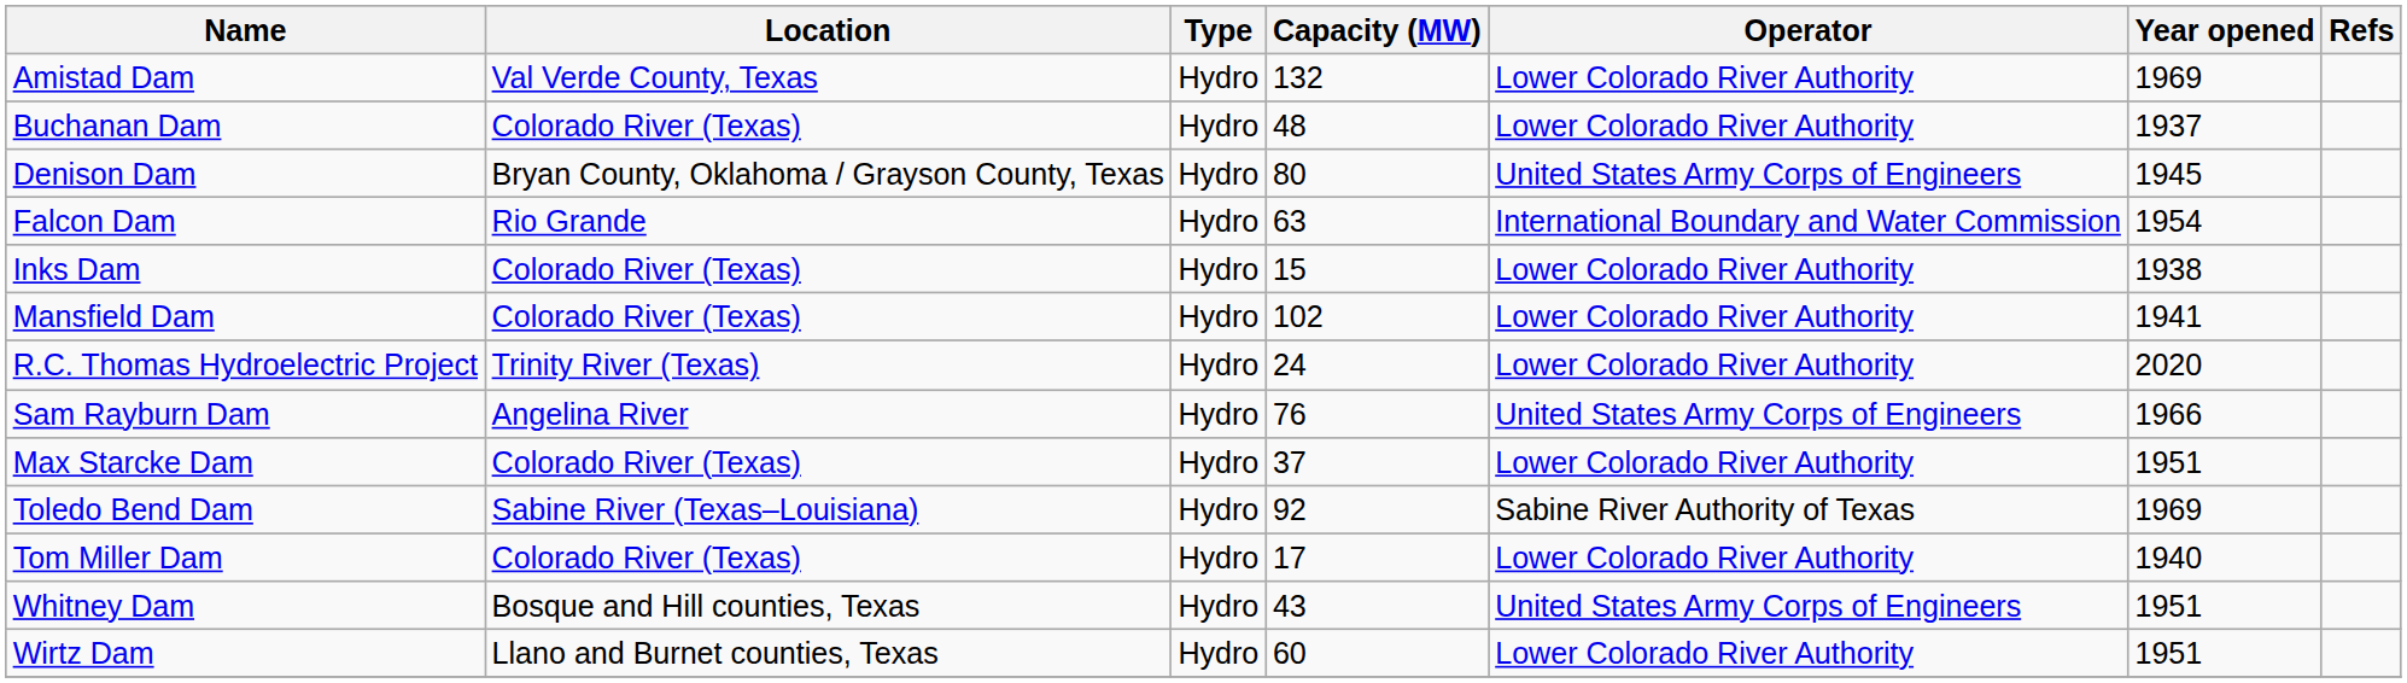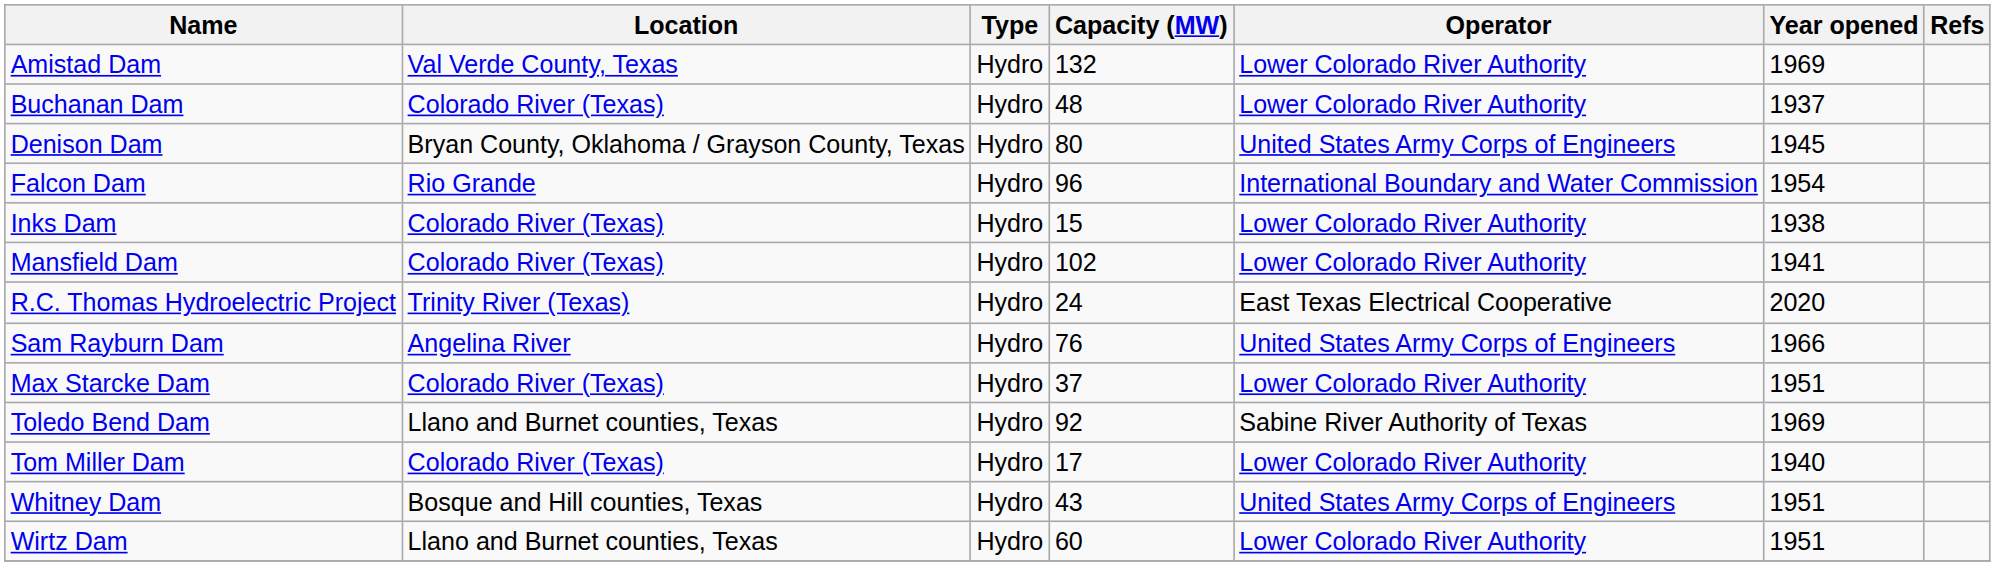Falcon Dam | Capacity (MW): 63 -> 96
R.C. Thomas Hydroelectric Project | Operator: Lower Colorado River Authority -> East Texas Electrical Cooperative
Toledo Bend Dam | Location: Sabine River (Texas–Louisiana) -> Llano and Burnet counties, Texas
